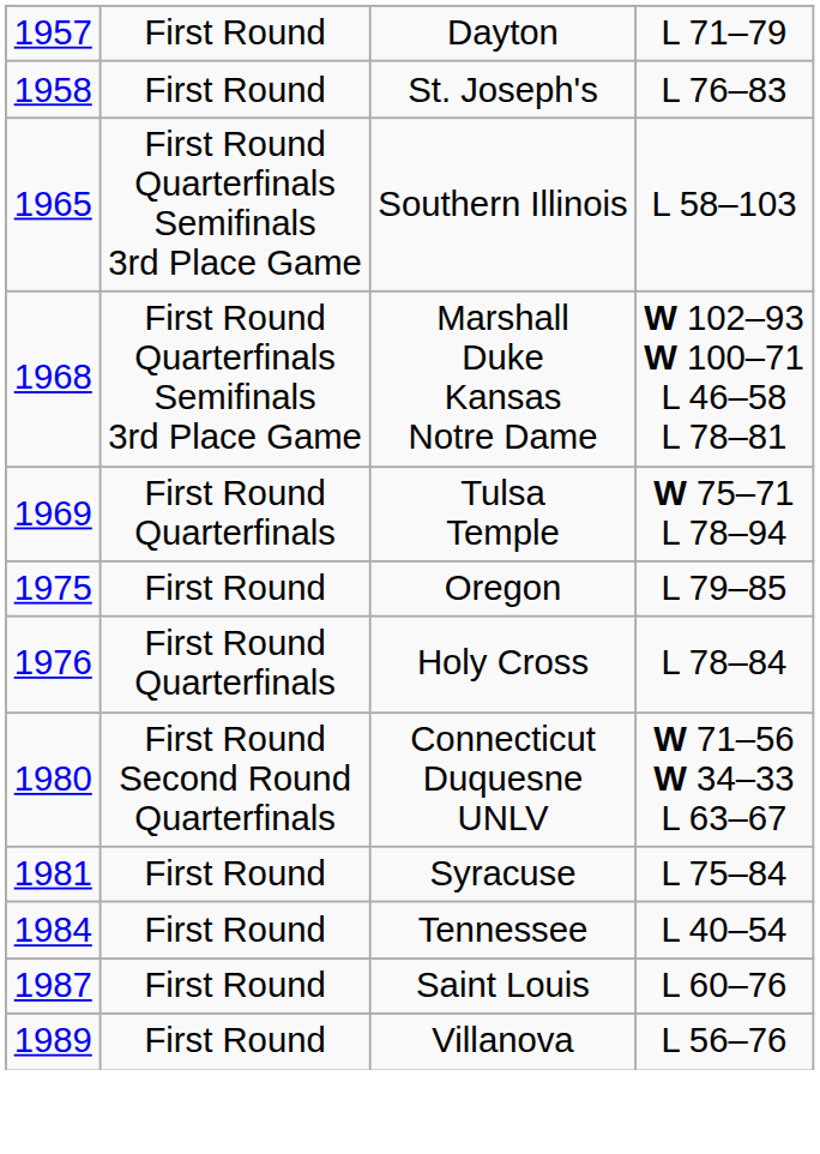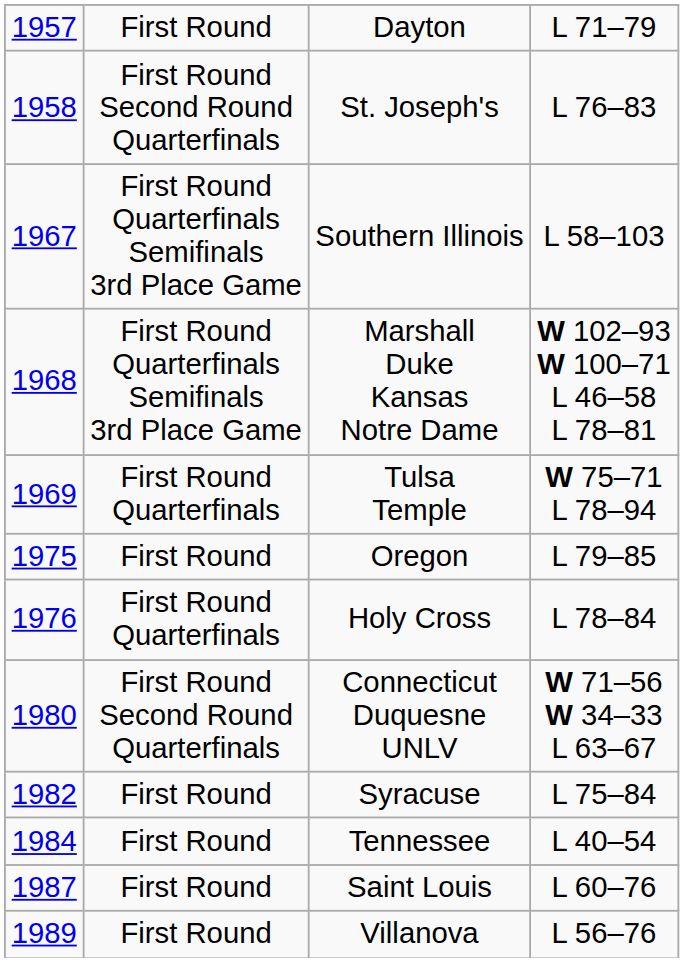St. Joseph's | column 2: First Round -> First Round Second Round Quarterfinals
Southern Illinois | column 1: 1965 -> 1967
Syracuse | column 1: 1981 -> 1982
